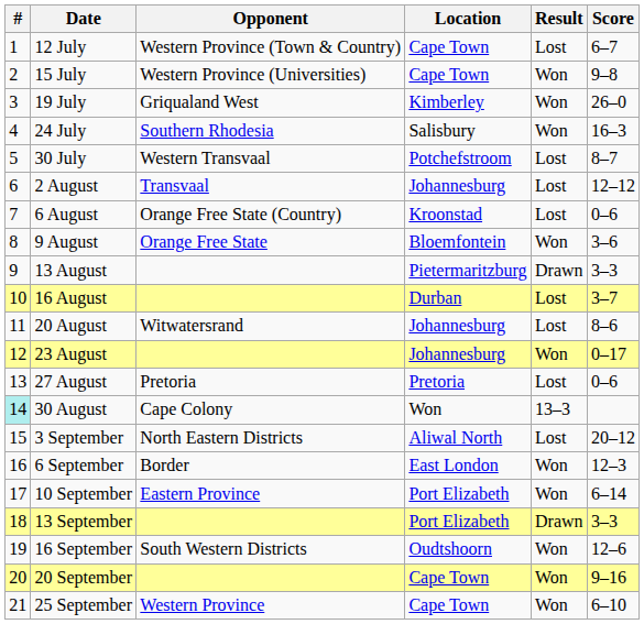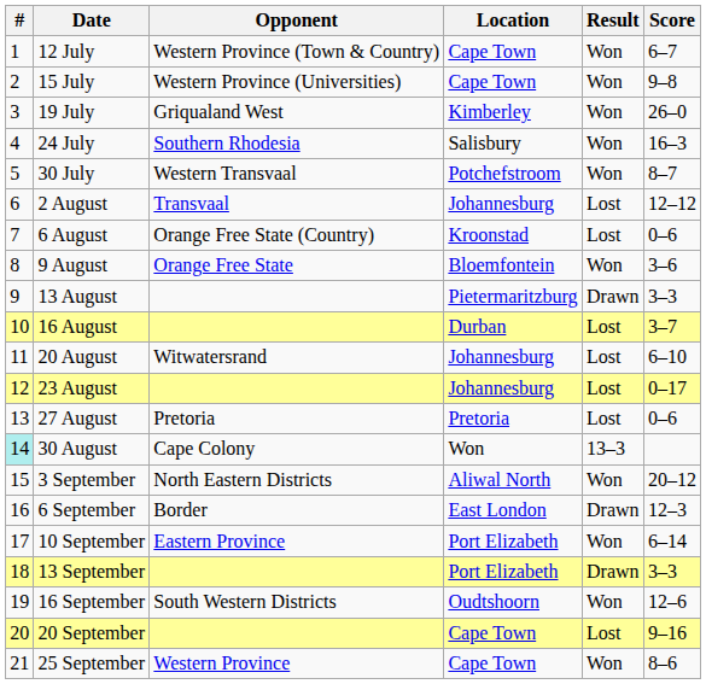12 July | Result: Lost -> Won
30 July | Result: Lost -> Won
20 August | Score: 8–6 -> 6–10
23 August | Result: Won -> Lost
3 September | Result: Lost -> Won
6 September | Result: Won -> Drawn
20 September | Result: Won -> Lost
25 September | Score: 6–10 -> 8–6
